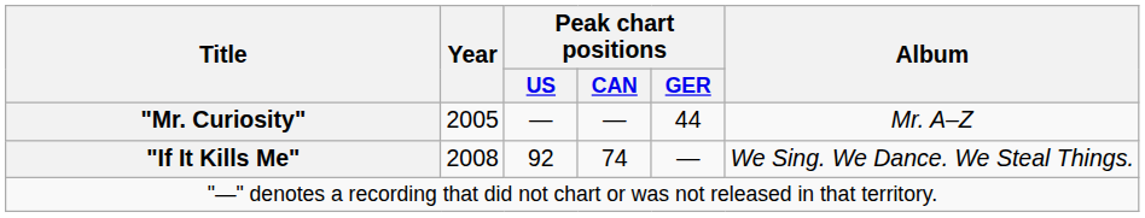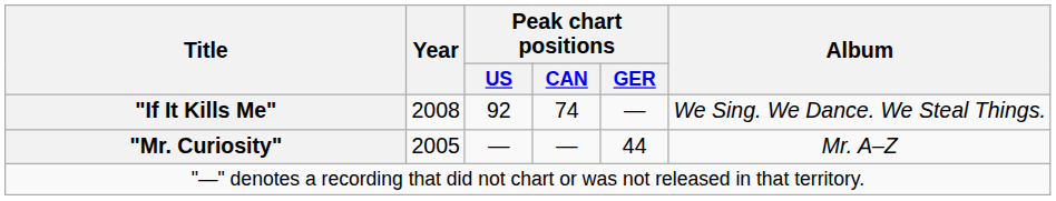rows swapped: "Mr. Curiosity" <-> "If It Kills Me"
